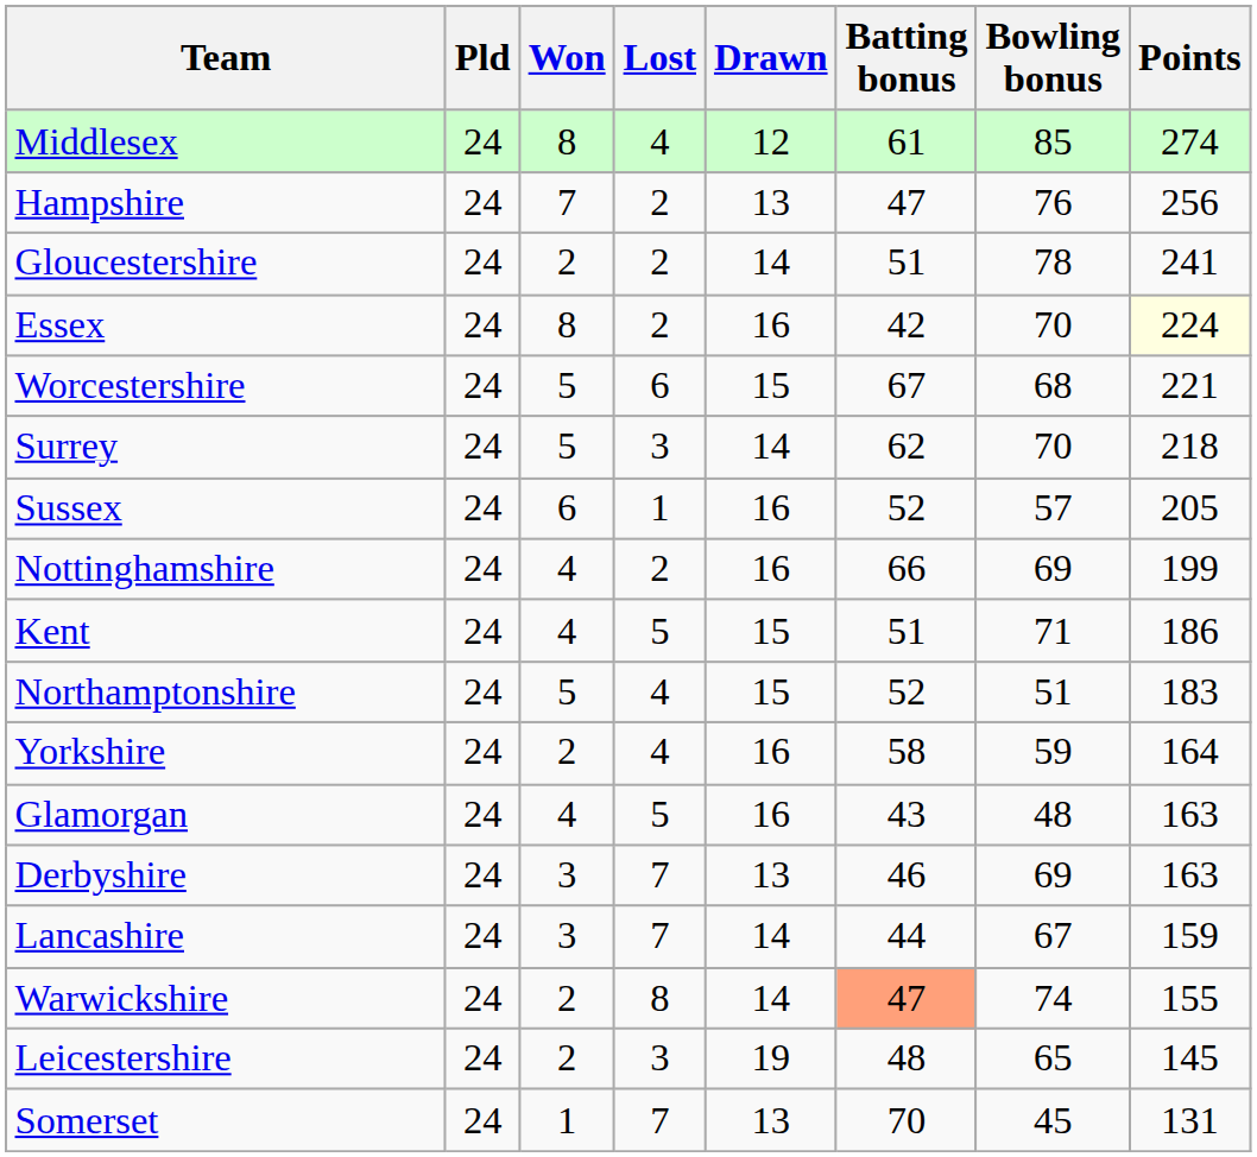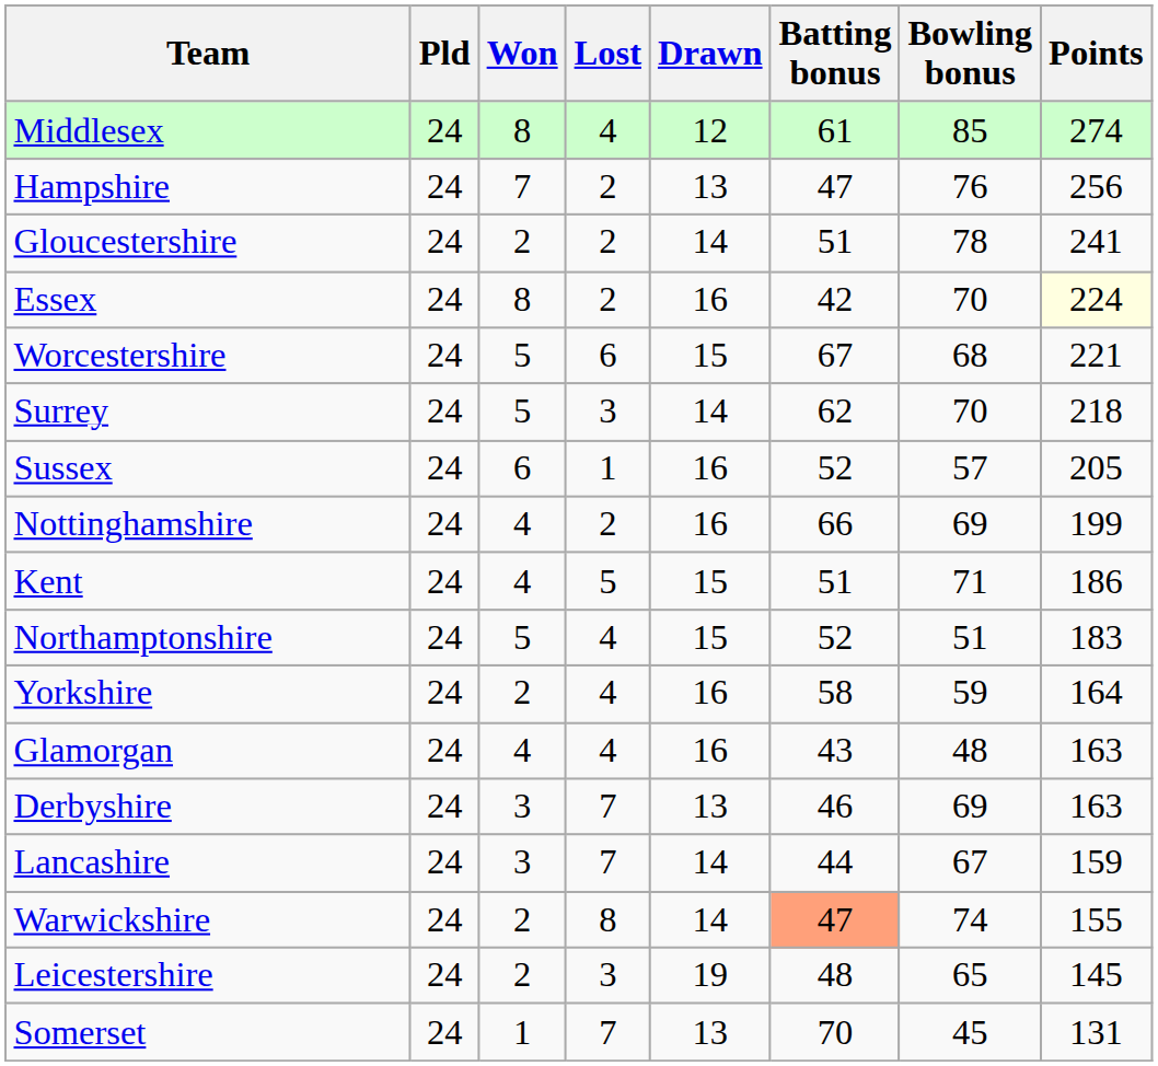Glamorgan | Lost: 5 -> 4
